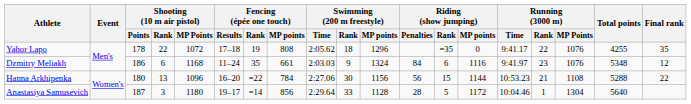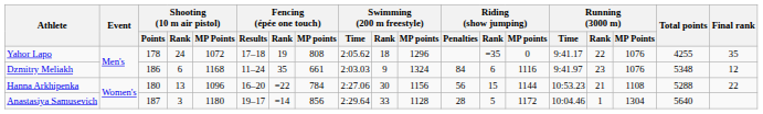Yahor Lapo | Shooting (10 m air pistol) / Rank: 22 -> 24
